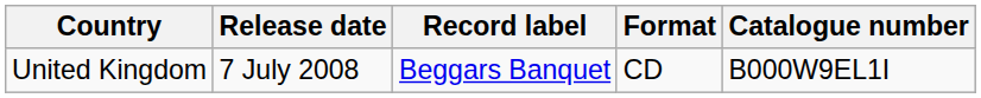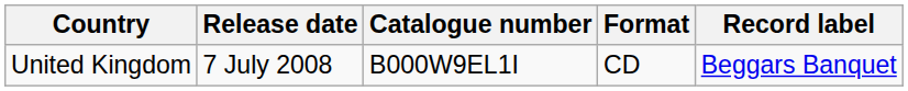columns swapped: Record label <-> Catalogue number
